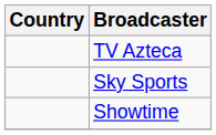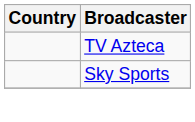- row: Showtime
